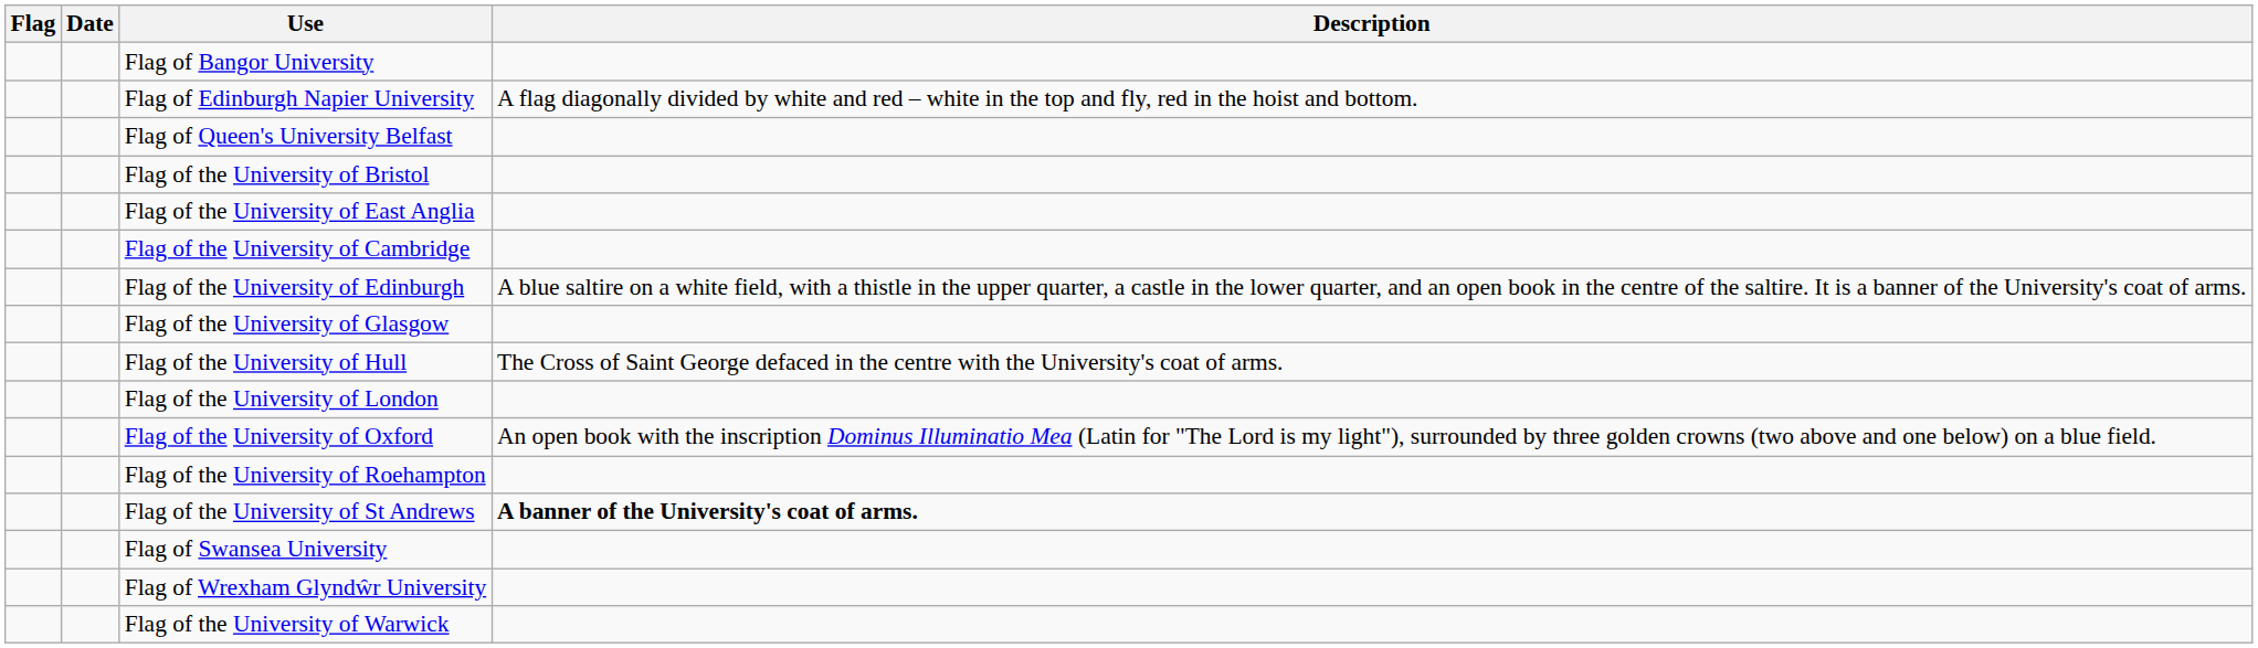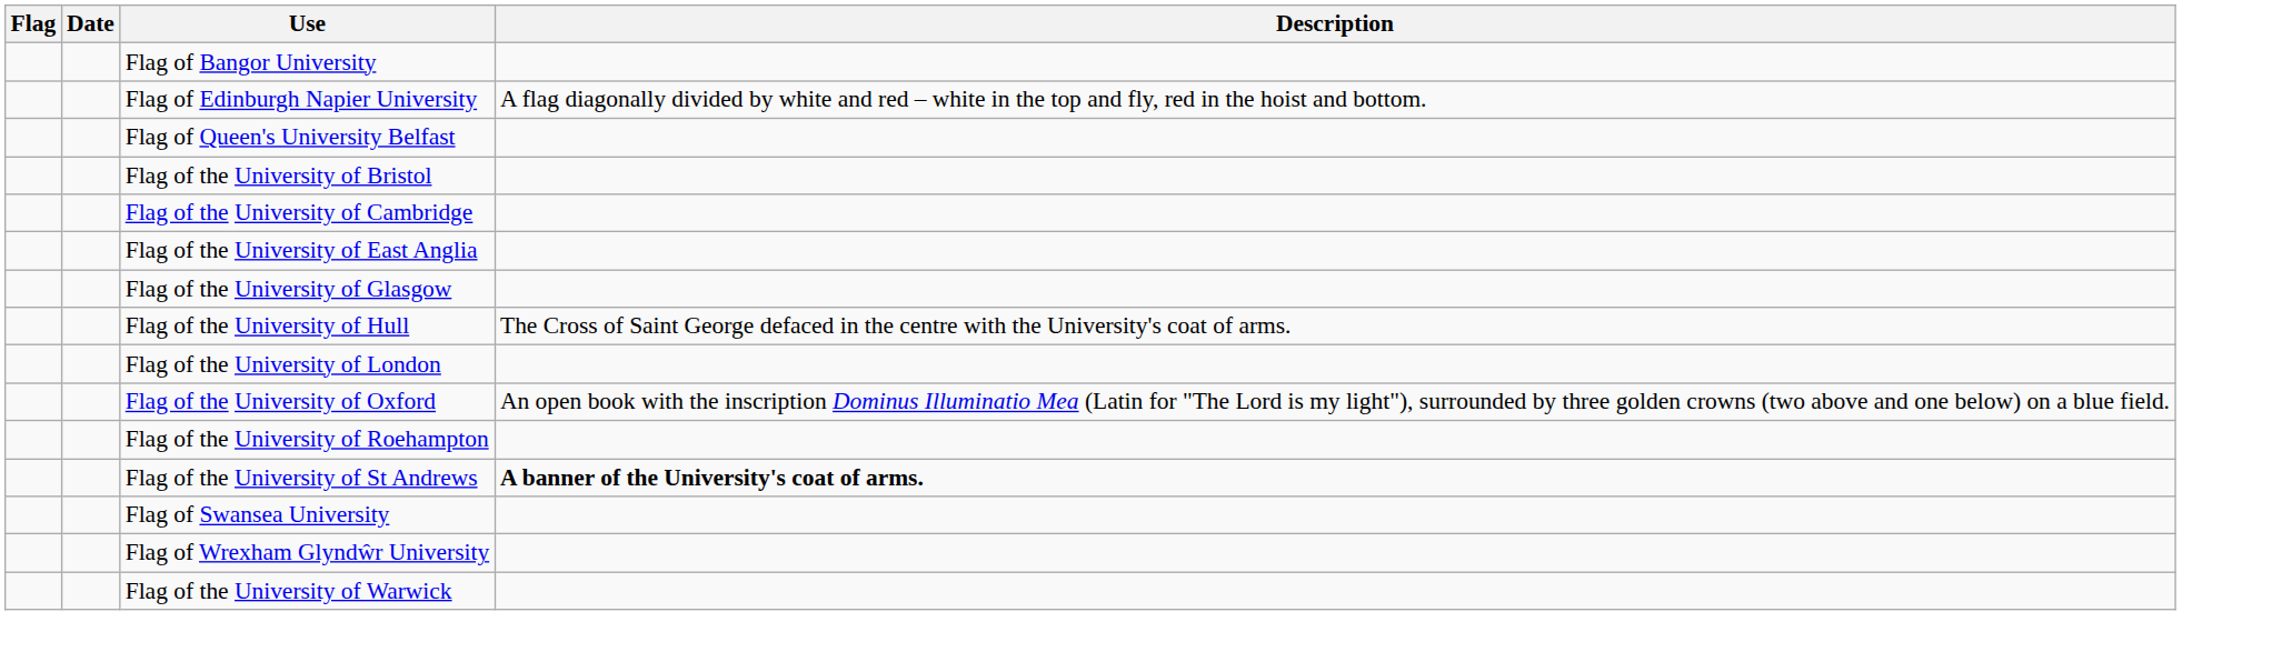rows swapped: Flag of the University of Cambridge <-> Flag of the University of East Anglia
- row: Flag of the University of Edinburgh | A blue saltire on a white field, with a thistle in the upper quarter, a castle in the lower quarter, and an open book in the centre of the saltire. It is a banner of the University's coat of arms.
